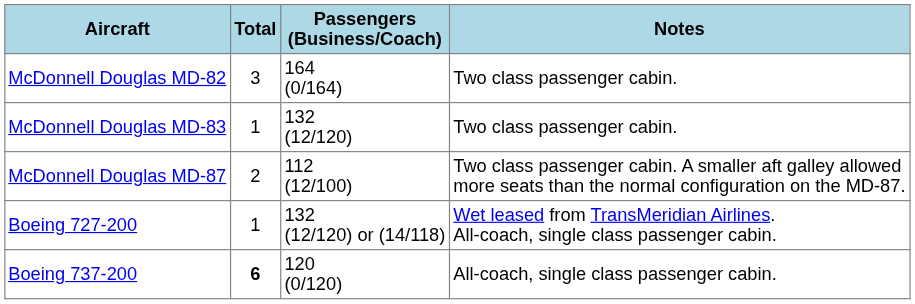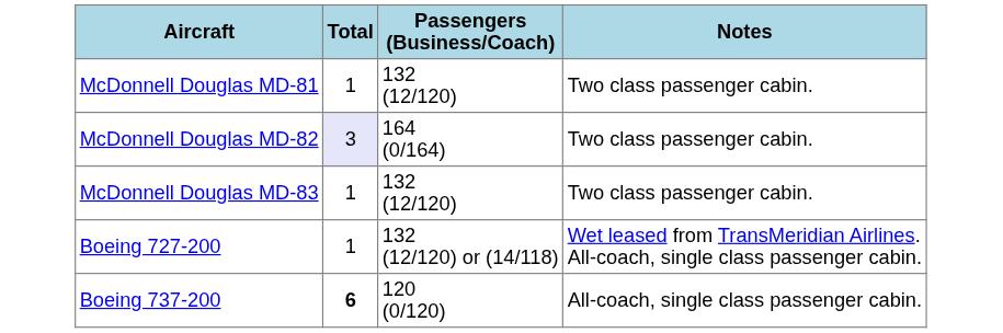+ row: McDonnell Douglas MD-81 | 1 | 132 (12/120) | Two class passenger cabin.
McDonnell Douglas MD-82 | Total: no background -> lavender background
- row: McDonnell Douglas MD-87 | 2 | 112 (12/100) | Two class passenger cabin. A smaller aft galley allowed more seats than the normal configuration on the MD-87.
